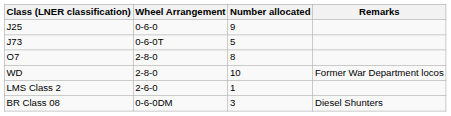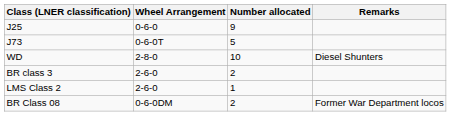- row: O7 | 2-8-0 | 8
WD | Remarks: Former War Department locos -> Diesel Shunters
+ row: BR class 3 | 2-6-0 | 2
BR Class 08 | Number allocated: 3 -> 2
BR Class 08 | Remarks: Diesel Shunters -> Former War Department locos
